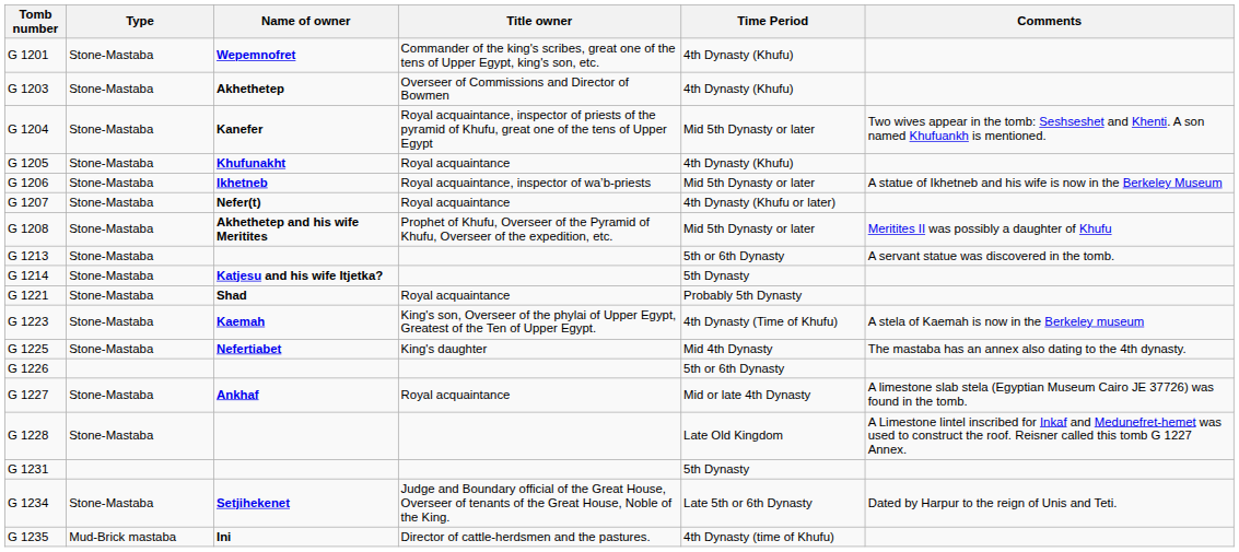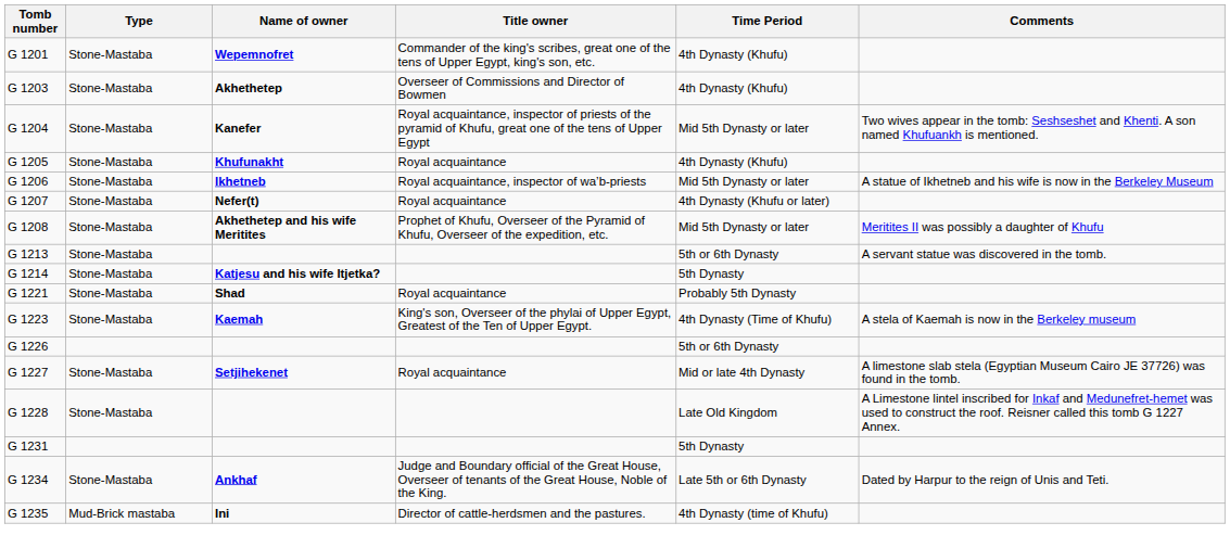- row: G 1225 | Stone-Mastaba | Nefertiabet | King's daughter | Mid 4th Dynasty | The mastaba has an annex also dating to the 4th dynasty.
G 1227 | Name of owner: Ankhaf -> Setjihekenet
G 1234 | Name of owner: Setjihekenet -> Ankhaf
